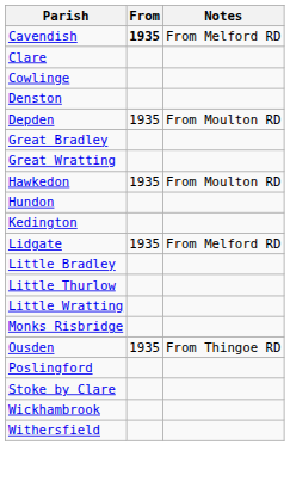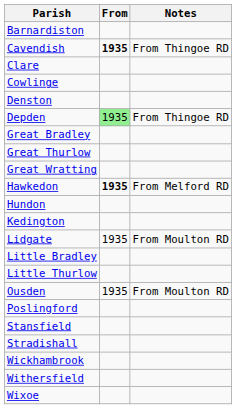+ row: Barnardiston
Cavendish | Notes: From Melford RD -> From Thingoe RD
Depden | From: no background -> lightgreen background
Depden | Notes: From Moulton RD -> From Thingoe RD
+ row: Great Thurlow
Hawkedon | From: normal -> bold
Hawkedon | Notes: From Moulton RD -> From Melford RD
Lidgate | Notes: From Melford RD -> From Moulton RD
- row: Little Wratting
- row: Monks Risbridge
Ousden | Notes: From Thingoe RD -> From Moulton RD
+ row: Stansfield
- row: Stoke by Clare
+ row: Stradishall
+ row: Wixoe
